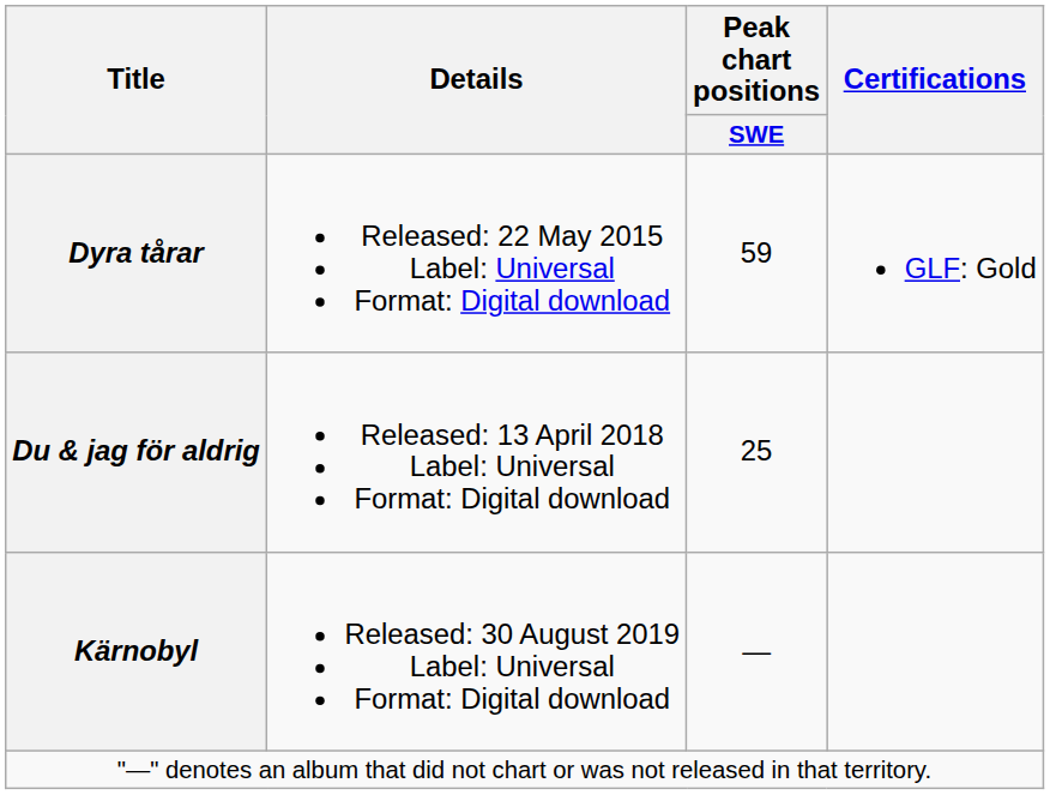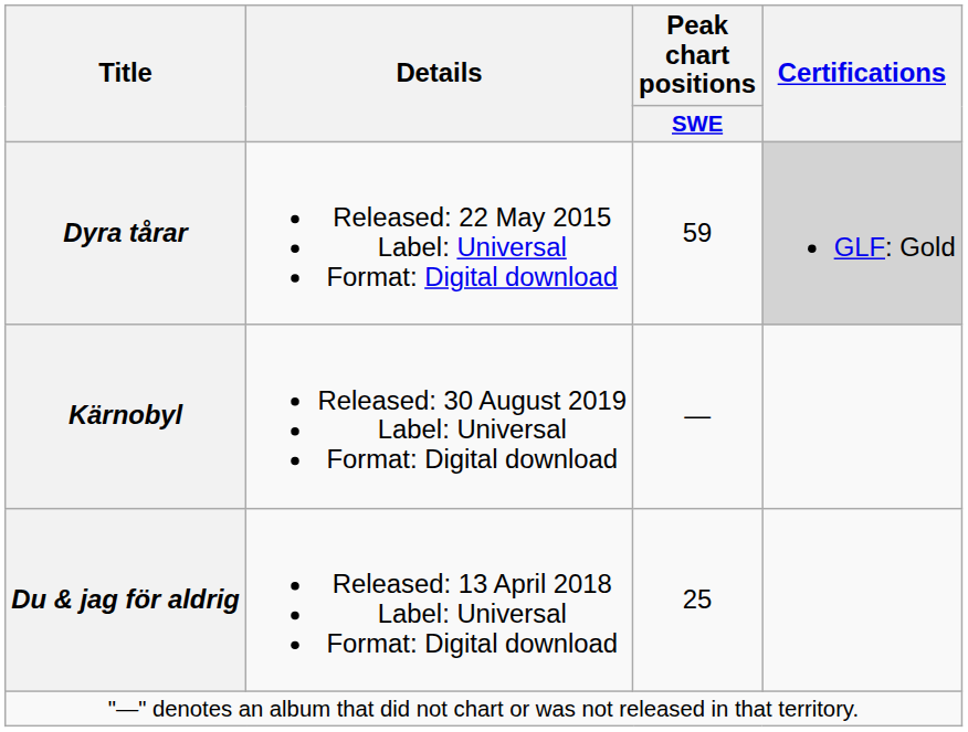Dyra tårar | Certifications: no background -> lightgrey background
rows swapped: Du & jag för aldrig <-> Kärnobyl
